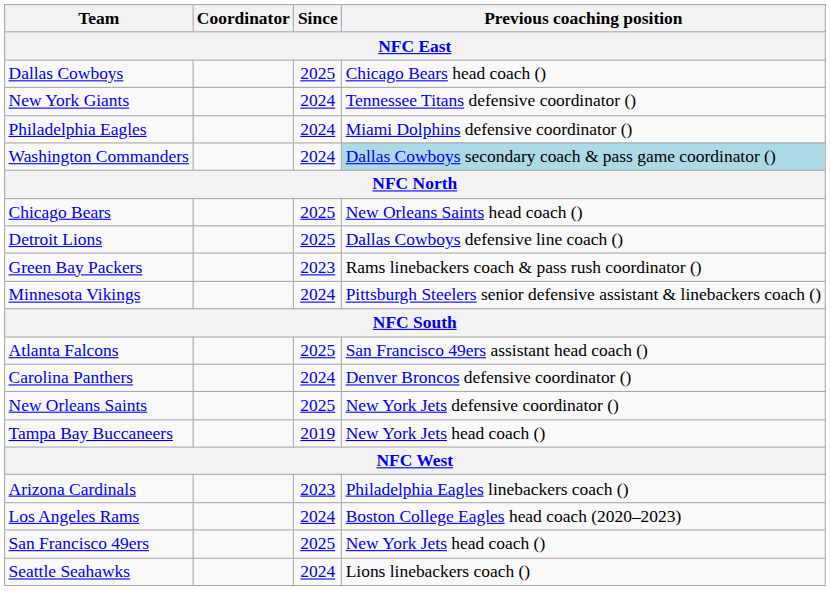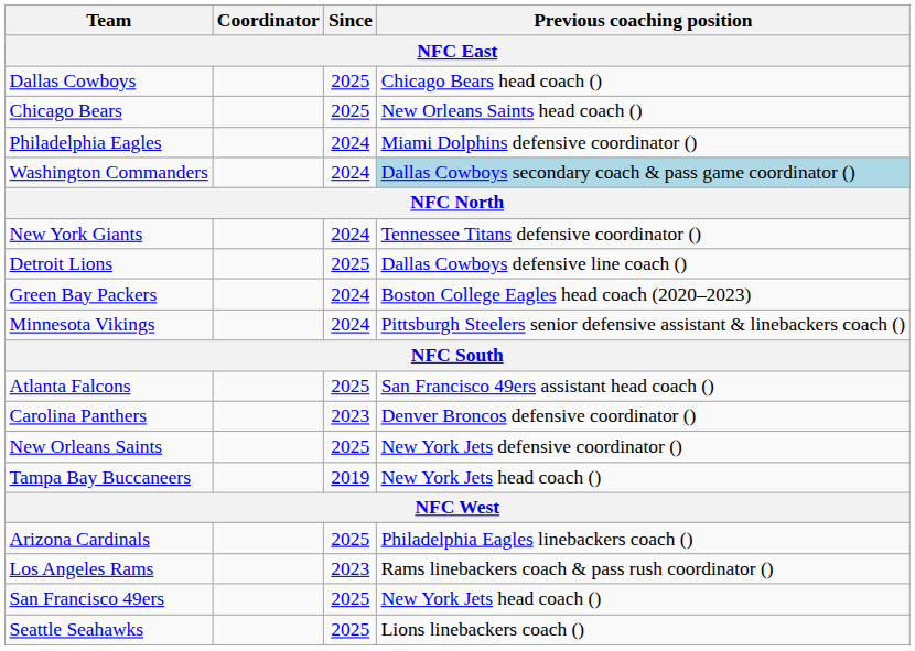rows swapped: New York Giants <-> Chicago Bears
Green Bay Packers | Since: 2023 -> 2024
Green Bay Packers | Previous coaching position: Rams linebackers coach & pass rush coordinator () -> Boston College Eagles head coach (2020–2023)
Carolina Panthers | Since: 2024 -> 2023
Arizona Cardinals | Since: 2023 -> 2025
Los Angeles Rams | Since: 2024 -> 2023
Los Angeles Rams | Previous coaching position: Boston College Eagles head coach (2020–2023) -> Rams linebackers coach & pass rush coordinator ()
Seattle Seahawks | Since: 2024 -> 2025
